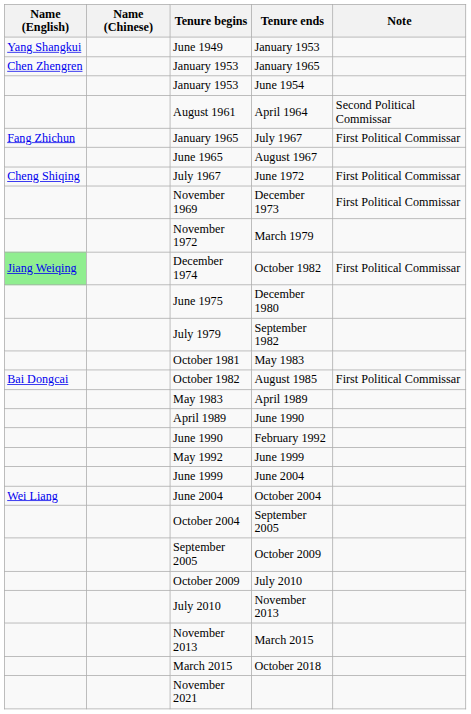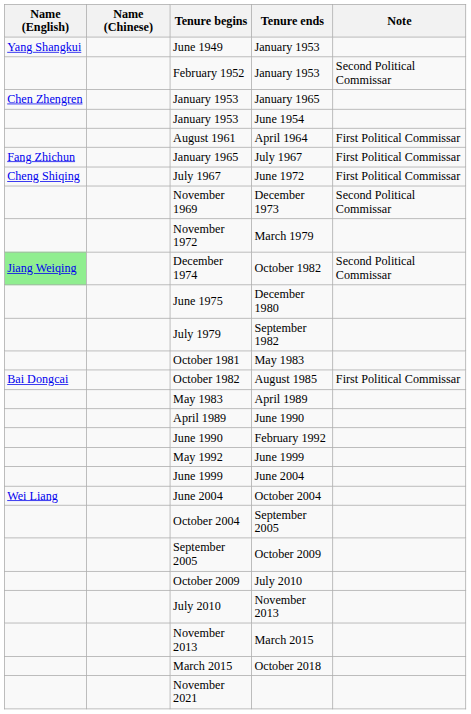+ row: February 1952 | January 1953 | Second Political Commissar
August 1961 | Note: Second Political Commissar -> First Political Commissar
- row: June 1965 | August 1967
November 1969 | Note: First Political Commissar -> Second Political Commissar
December 1974 | Note: First Political Commissar -> Second Political Commissar
